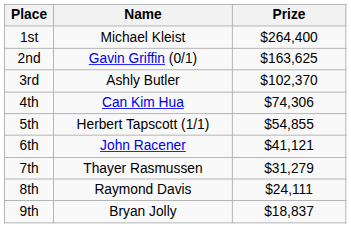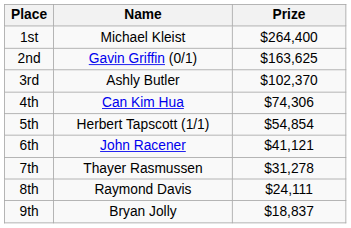5th | Prize: $54,855 -> $54,854
7th | Prize: $31,279 -> $31,278
